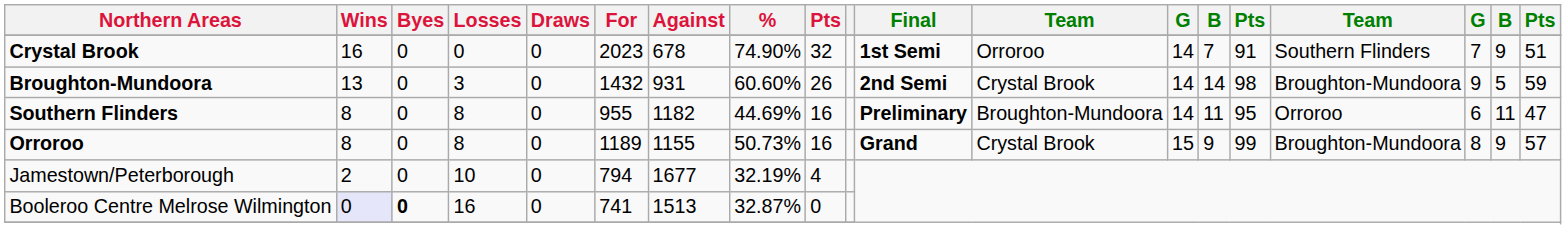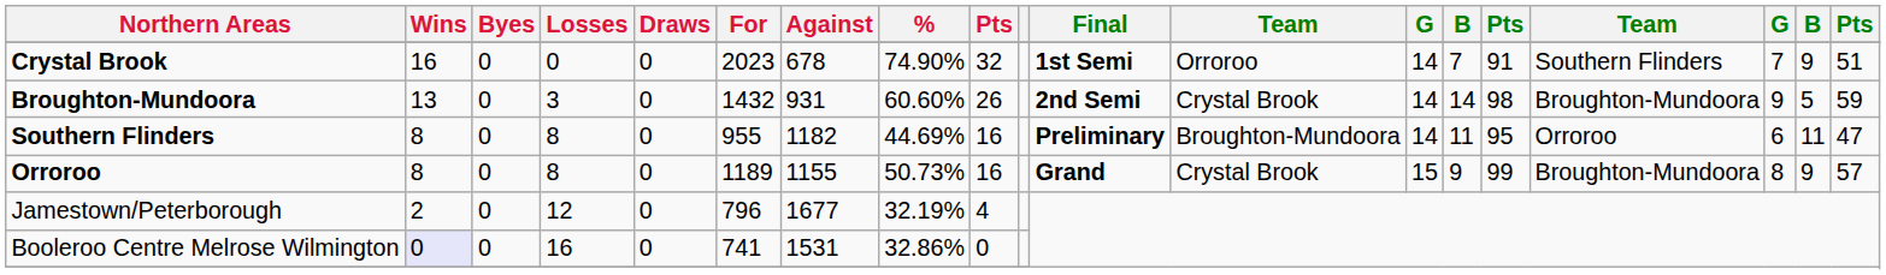Jamestown/Peterborough | Losses: 10 -> 12
Jamestown/Peterborough | For: 794 -> 796
Booleroo Centre Melrose Wilmington | Byes: bold -> normal
Booleroo Centre Melrose Wilmington | Against: 1513 -> 1531
Booleroo Centre Melrose Wilmington | %: 32.87% -> 32.86%
